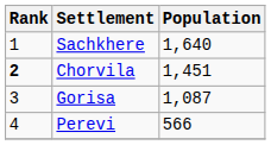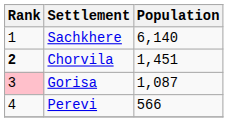Sachkhere | Population: 1,640 -> 6,140
Gorisa | Rank: no background -> pink background
